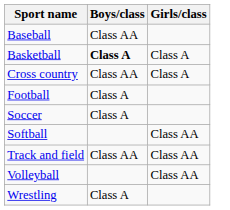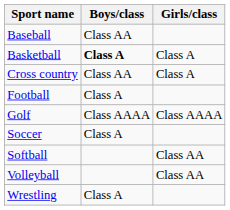+ row: Golf | Class AAAA | Class AAAA
- row: Track and field | Class AA | Class AA
